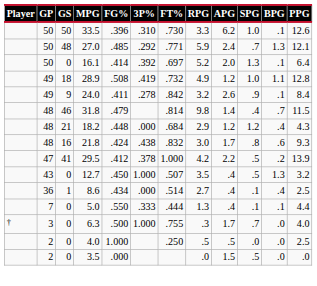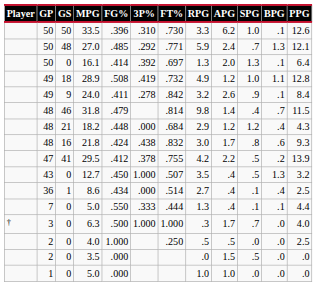16.1 | RPG: 5.2 -> 1.3
29.5 | FT%: 1.000 -> .755
6.3 | FT%: .755 -> 1.000
+ row: 1 | 0 | 5.0 | .000 | 1.0 | 1.0 | .0 | .0 | .0
